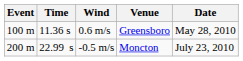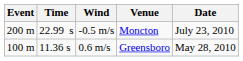rows swapped: 0.6 m/s <-> -0.5 m/s
